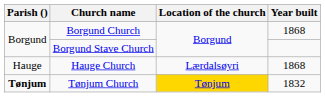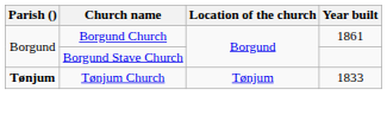Borgund Church | Year built: 1868 -> 1861
- row: Hauge | Hauge Church | Lærdalsøyri | 1868
Tønjum Church | Location of the church: gold background -> no background
Tønjum Church | Year built: 1832 -> 1833
